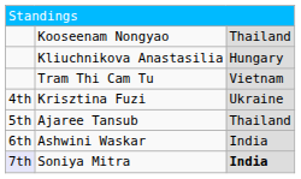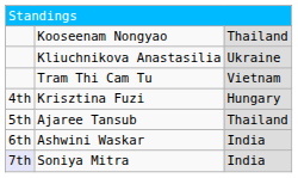Kliuchnikova Anastasilia | column 3: Hungary -> Ukraine
Krisztina Fuzi | column 3: Ukraine -> Hungary
Soniya Mitra | column 3: bold -> normal
